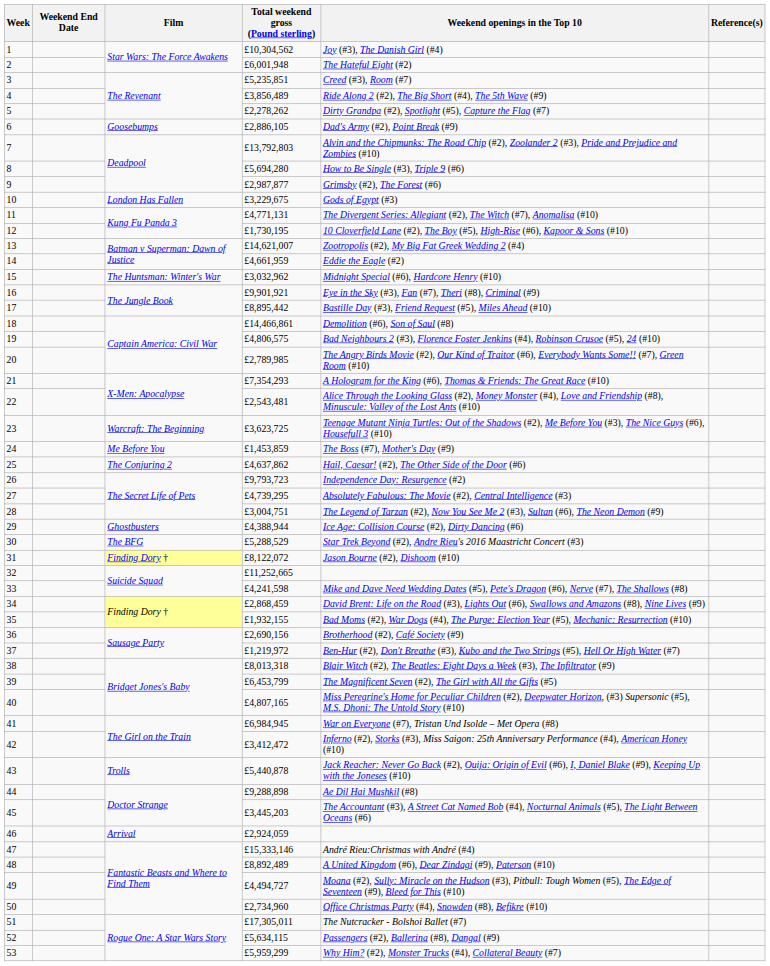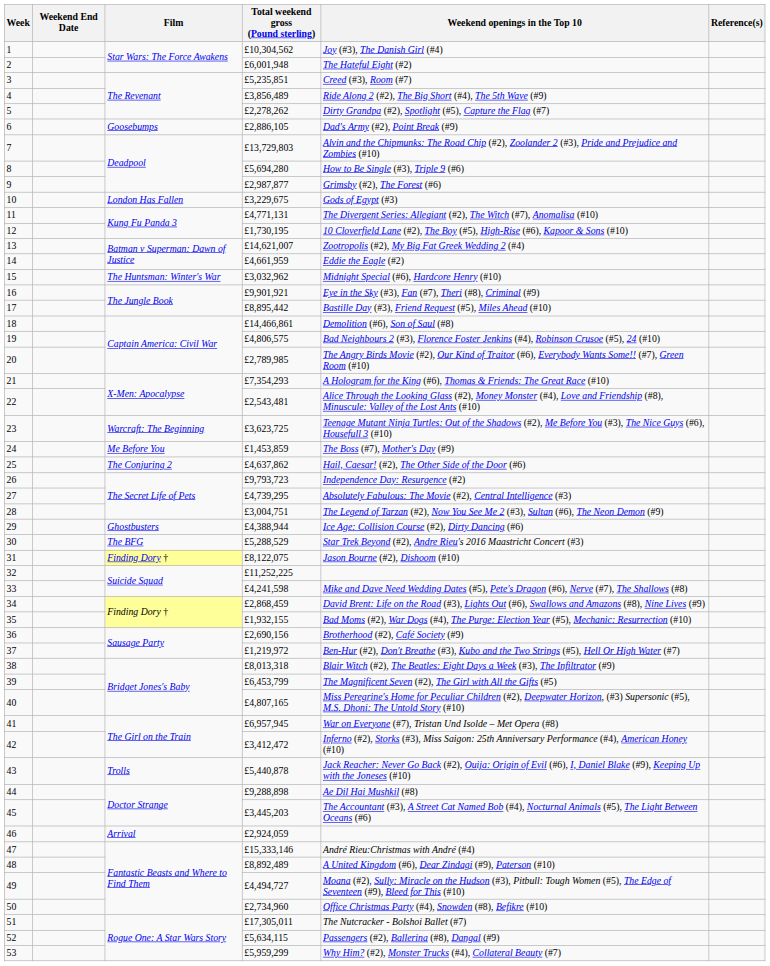7 | Total weekend gross (Pound sterling): £13,792,803 -> £13,729,803
31 | Total weekend gross (Pound sterling): £8,122,072 -> £8,122,075
32 | Total weekend gross (Pound sterling): £11,252,665 -> £11,252,225
41 | Total weekend gross (Pound sterling): £6,984,945 -> £6,957,945
